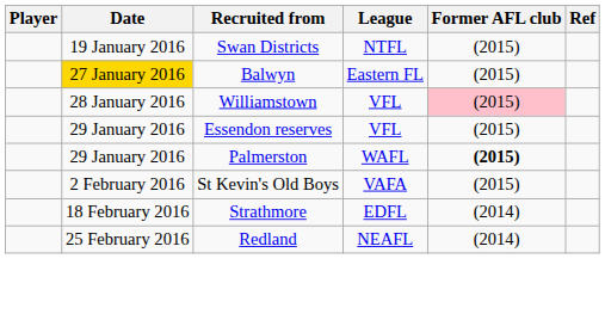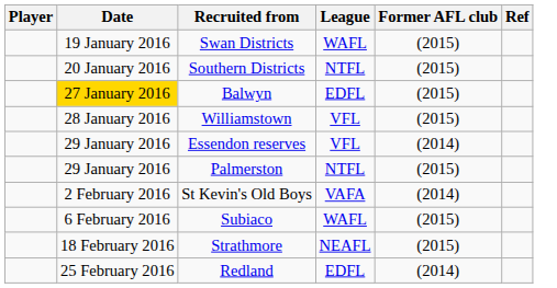Swan Districts | League: NTFL -> WAFL
+ row: 20 January 2016 | Southern Districts | NTFL | (2015)
Balwyn | League: Eastern FL -> EDFL
Williamstown | Former AFL club: pink background -> no background
Essendon reserves | Former AFL club: (2015) -> (2014)
Palmerston | League: WAFL -> NTFL
Palmerston | Former AFL club: bold -> normal
St Kevin's Old Boys | Former AFL club: (2015) -> (2014)
+ row: 6 February 2016 | Subiaco | WAFL | (2015)
Strathmore | League: EDFL -> NEAFL
Strathmore | Former AFL club: (2014) -> (2015)
Redland | League: NEAFL -> EDFL
